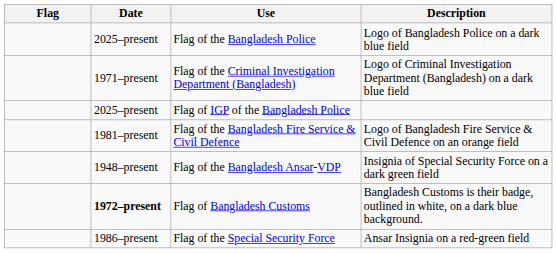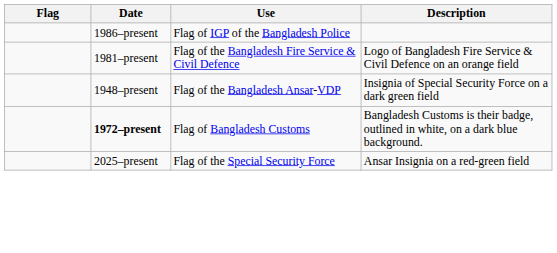- row: 2025–present | Flag of the Bangladesh Police | Logo of Bangladesh Police on a dark blue field
- row: 1971–present | Flag of the Criminal Investigation Department (Bangladesh) | Logo of Criminal Investigation Department (Bangladesh) on a dark blue field
Flag of IGP of the Bangladesh Police | Date: 2025–present -> 1986–present
Flag of the Special Security Force | Date: 1986–present -> 2025–present
